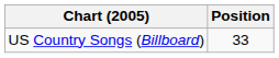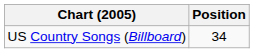US Country Songs (Billboard) | Position: 33 -> 34
